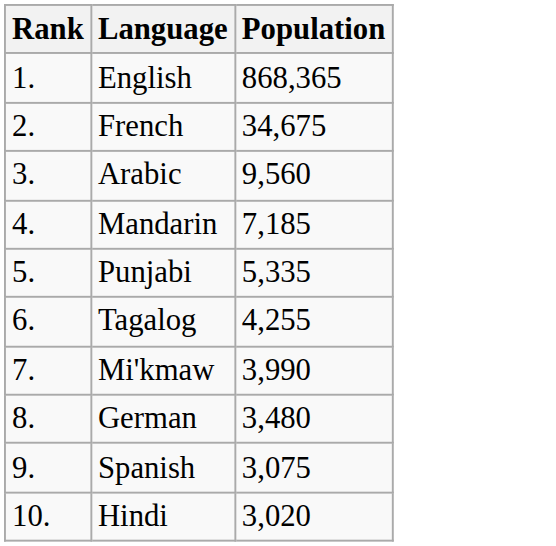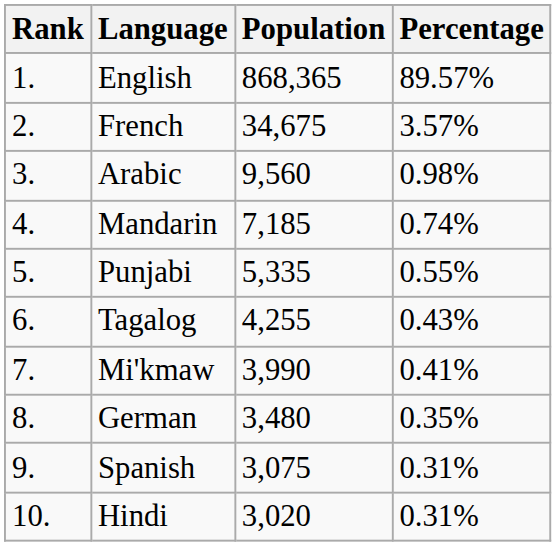+ column: Percentage | 89.57% | 3.57% | 0.98% | 0.74% | 0.55% | 0.43% | 0.41% | 0.35% | 0.31% | 0.31%
